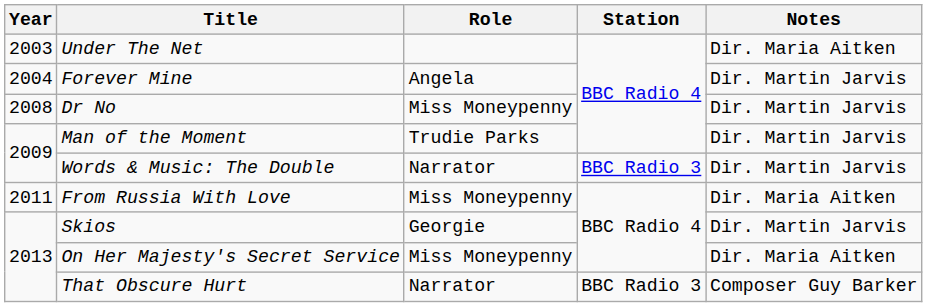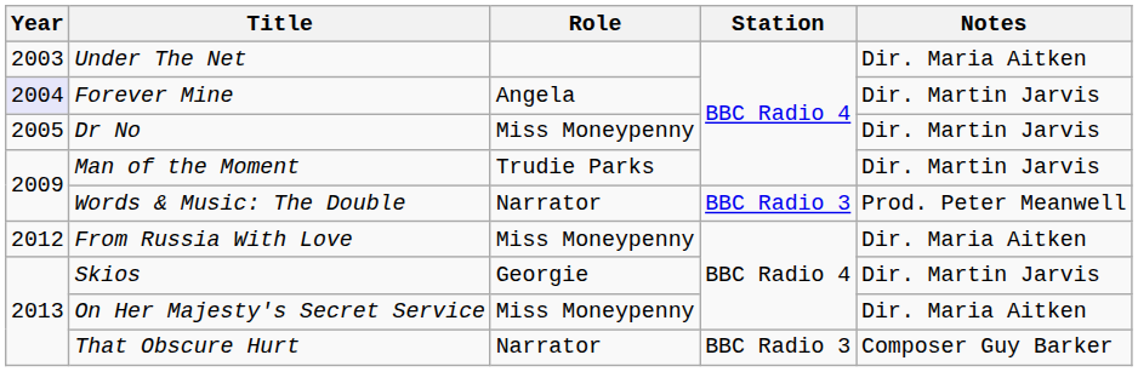Forever Mine | Year: no background -> lavender background
Dr No | Year: 2008 -> 2005
Words & Music: The Double | Notes: Dir. Martin Jarvis -> Prod. Peter Meanwell
From Russia With Love | Year: 2011 -> 2012
